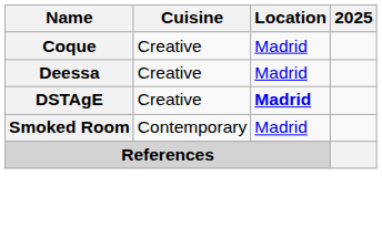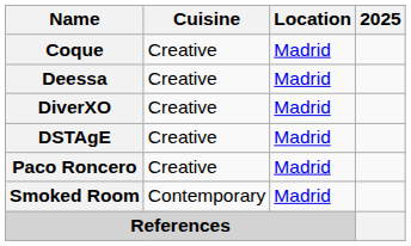+ row: DiverXO | Creative | Madrid
DSTAgE | Location: bold -> normal
+ row: Paco Roncero | Creative | Madrid
